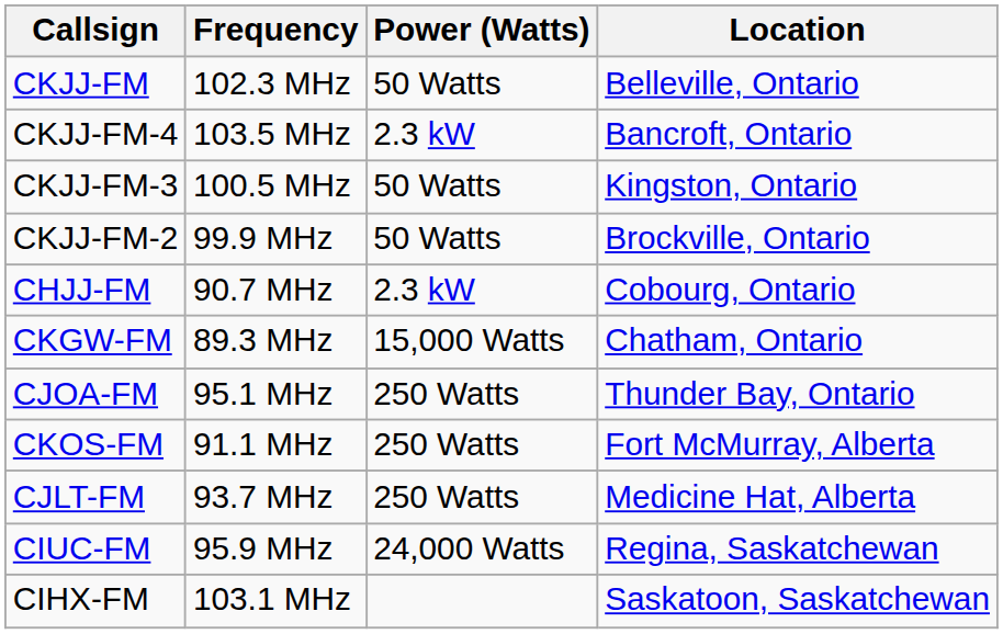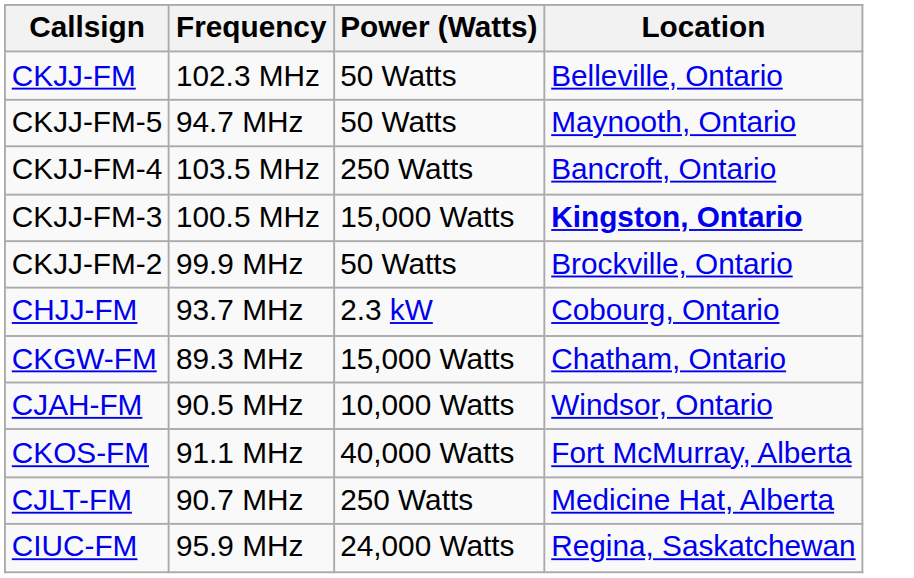+ row: CKJJ-FM-5 | 94.7 MHz | 50 Watts | Maynooth, Ontario
CKJJ-FM-4 | Power (Watts): 2.3 kW -> 250 Watts
CKJJ-FM-3 | Power (Watts): 50 Watts -> 15,000 Watts
CKJJ-FM-3 | Location: normal -> bold
CHJJ-FM | Frequency: 90.7 MHz -> 93.7 MHz
+ row: CJAH-FM | 90.5 MHz | 10,000 Watts | Windsor, Ontario
- row: CJOA-FM | 95.1 MHz | 250 Watts | Thunder Bay, Ontario
CKOS-FM | Power (Watts): 250 Watts -> 40,000 Watts
CJLT-FM | Frequency: 93.7 MHz -> 90.7 MHz
- row: CIHX-FM | 103.1 MHz | Saskatoon, Saskatchewan
